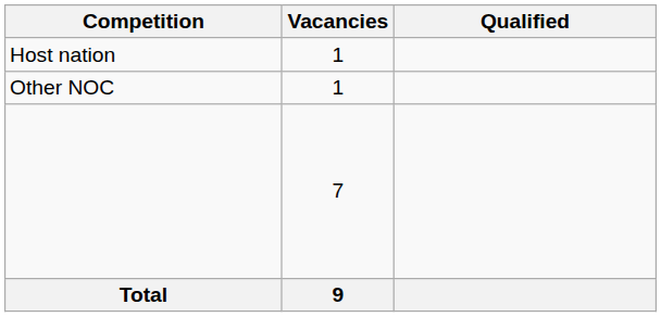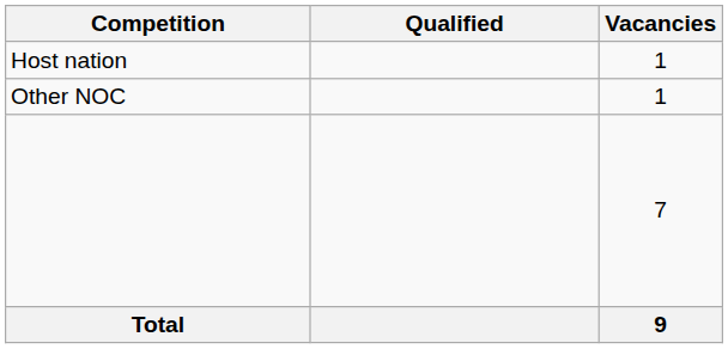columns swapped: Vacancies <-> Qualified
